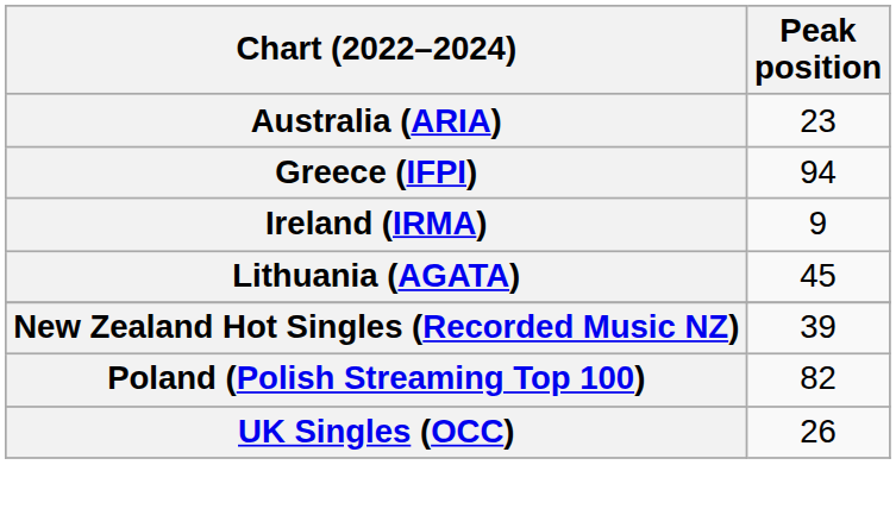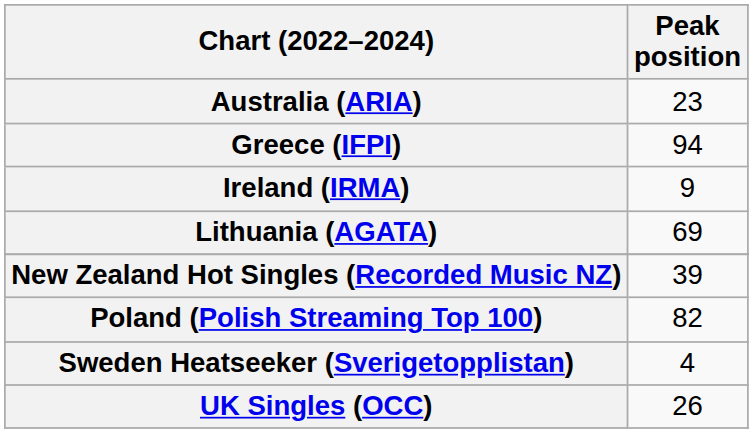Lithuania (AGATA) | Peak position: 45 -> 69
+ row: Sweden Heatseeker (Sverigetopplistan) | 4
